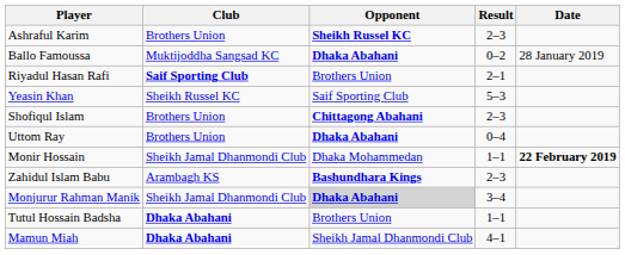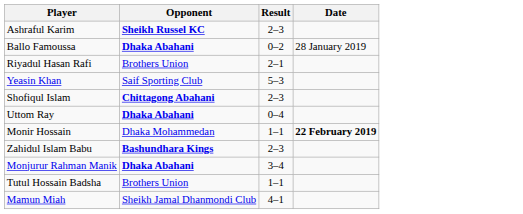- column: Club | Brothers Union | Muktijoddha Sangsad KC | Saif Sporting Club | Sheikh Russel KC | Brothers Union | Brothers Union | Sheikh Jamal Dhanmondi Club | Arambagh KS | Sheikh Jamal Dhanmondi Club | Dhaka Abahani | Dhaka Abahani
Monjurur Rahman Manik | Opponent: lightgrey background -> no background
